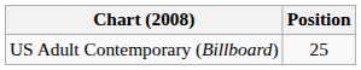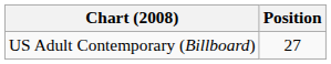US Adult Contemporary (Billboard) | Position: 25 -> 27
